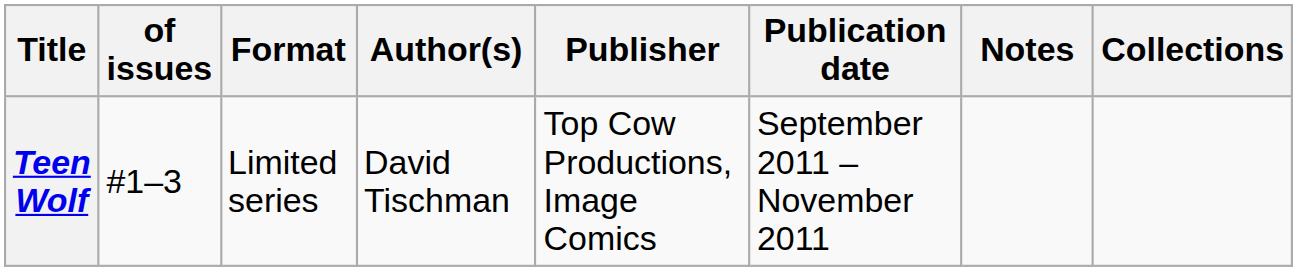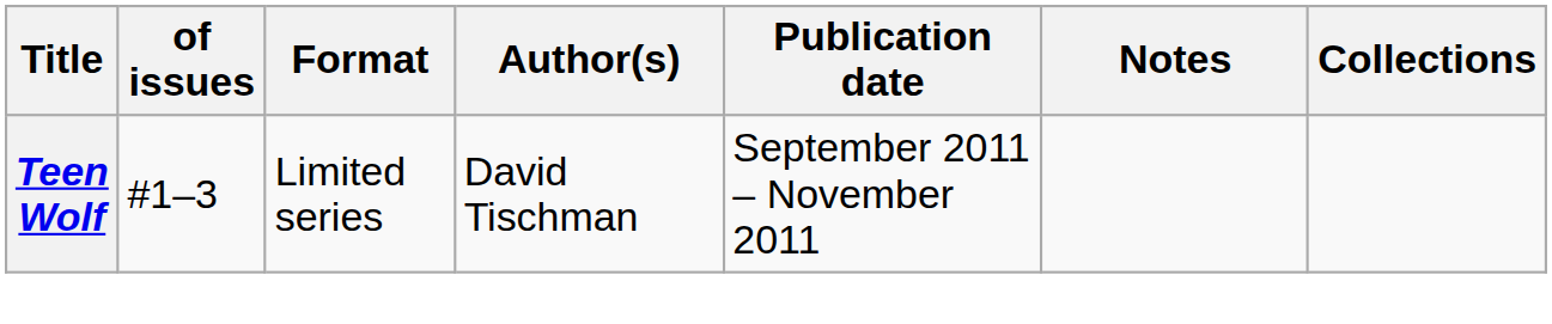- column: Publisher | Top Cow Productions, Image Comics
